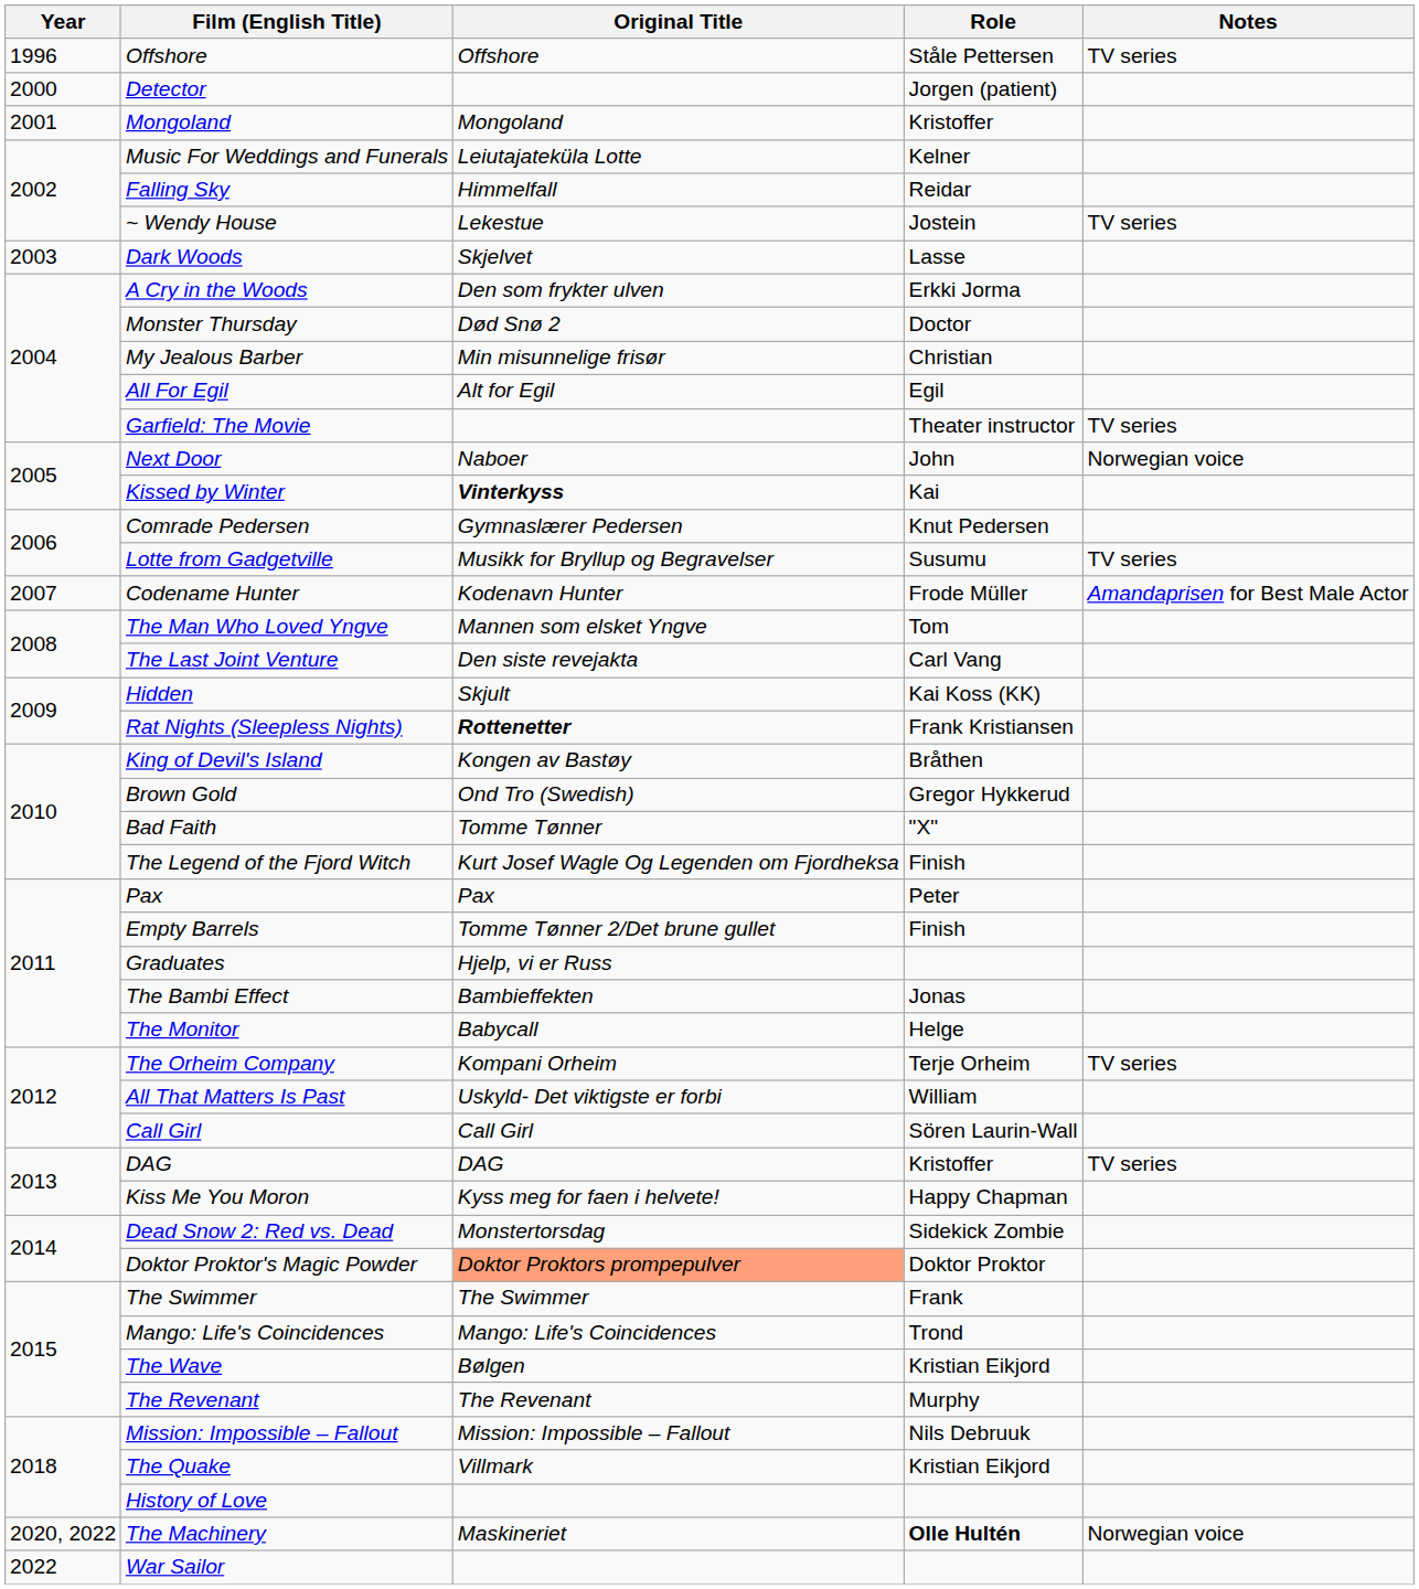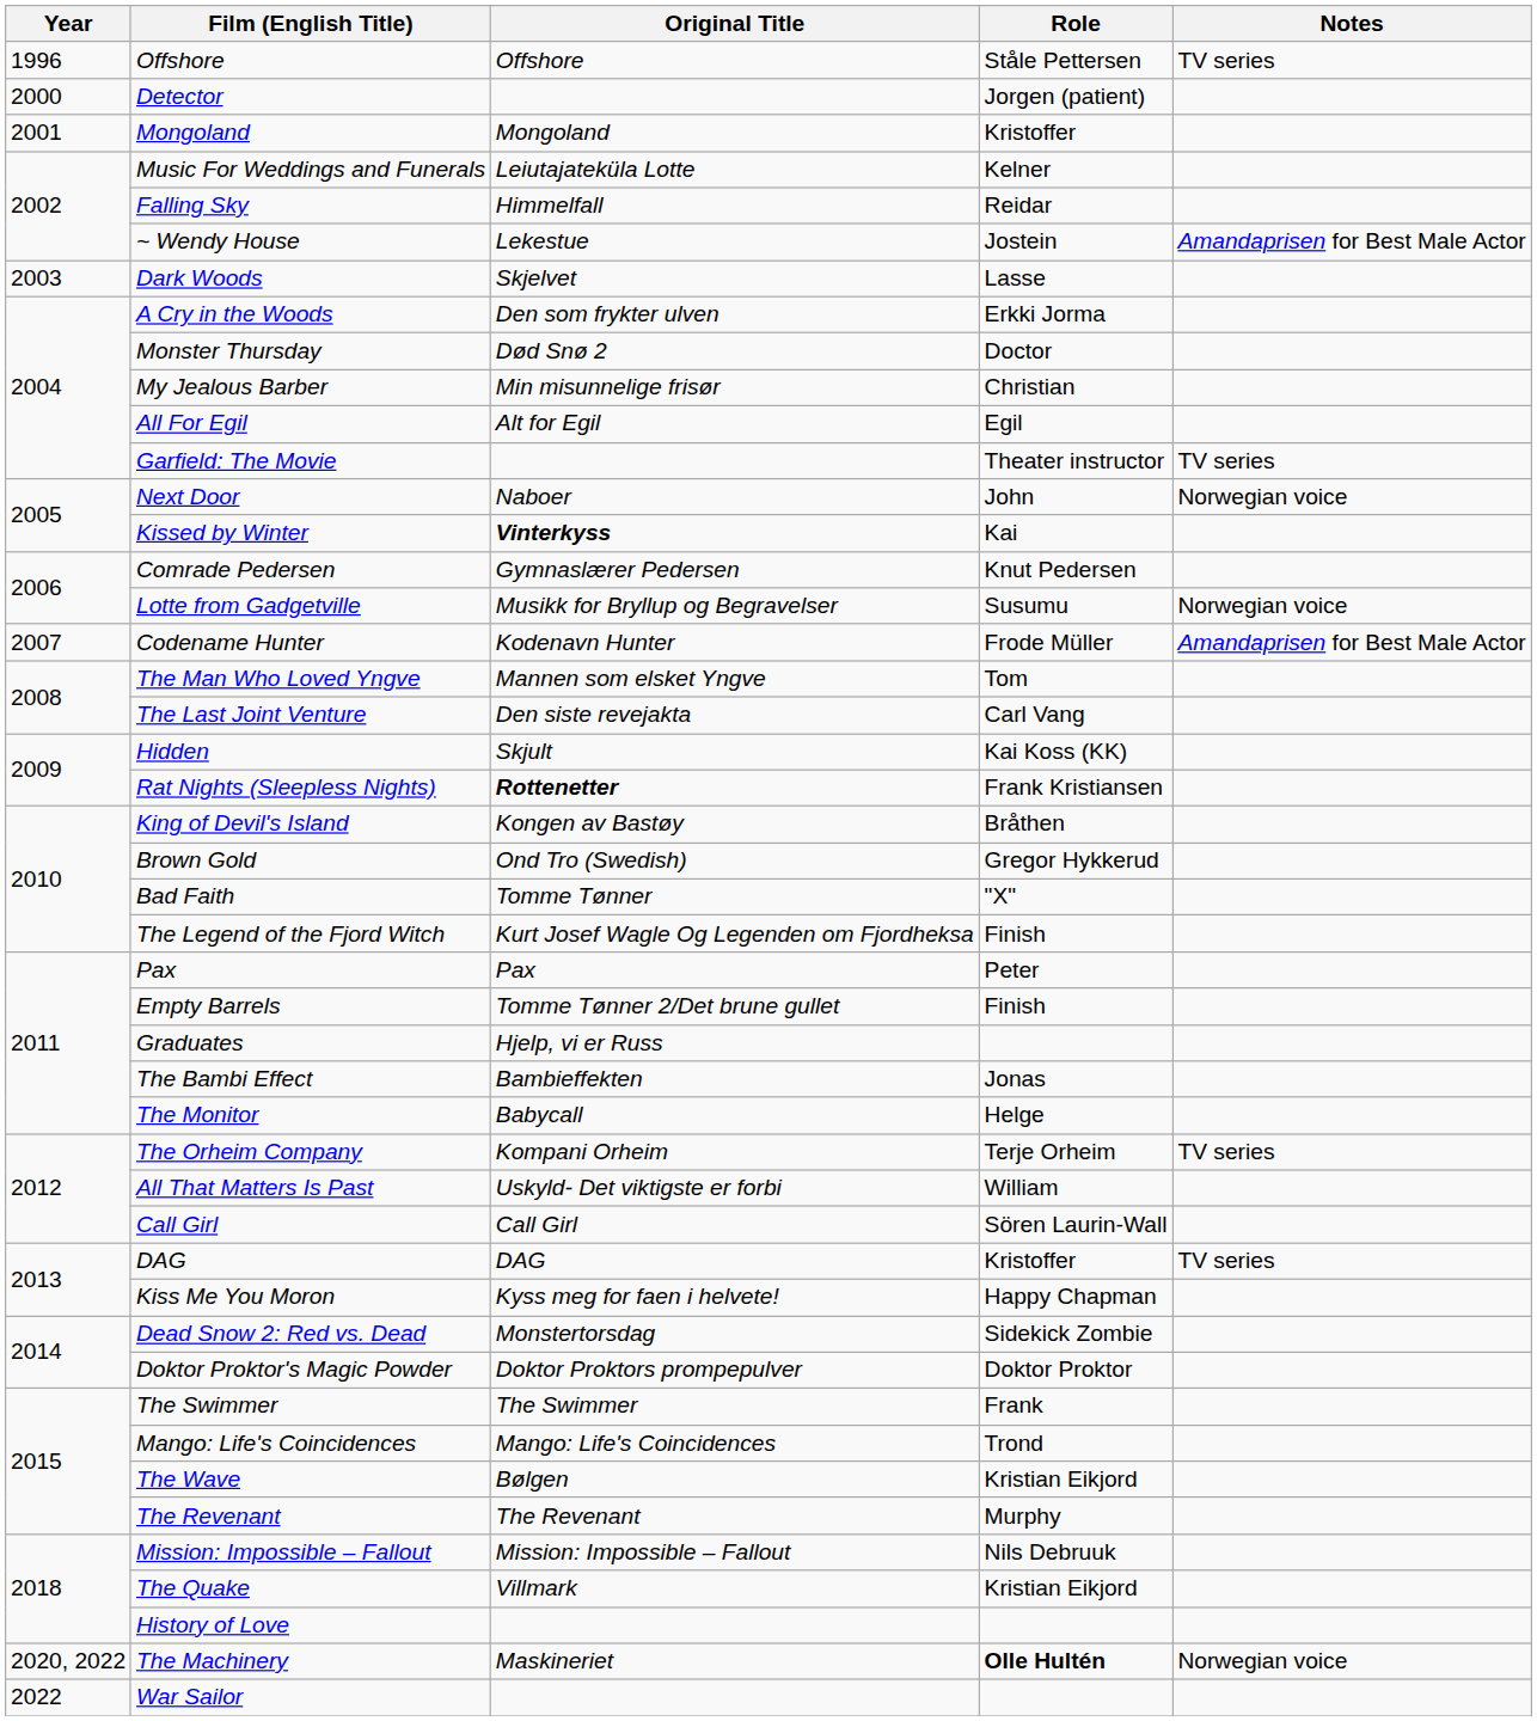~ Wendy House | Notes: TV series -> Amandaprisen for Best Male Actor
Lotte from Gadgetville | Notes: TV series -> Norwegian voice
Doktor Proktor's Magic Powder | Original Title: lightsalmon background -> no background
